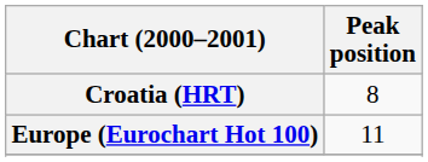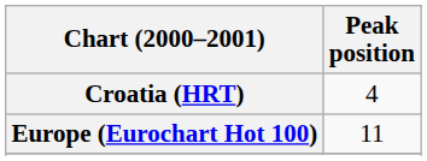Croatia (HRT) | Peak position: 8 -> 4
